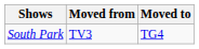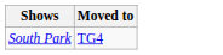- column: Moved from | TV3
